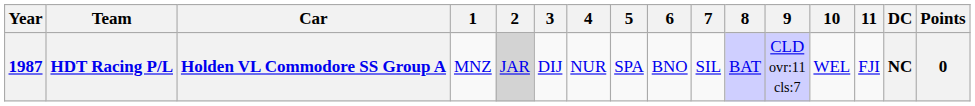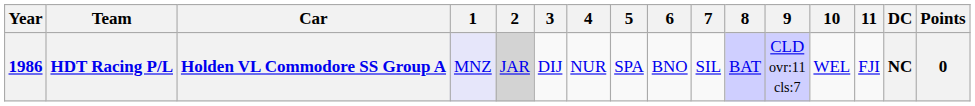HDT Racing P/L | Year: 1987 -> 1986
HDT Racing P/L | 1: no background -> lavender background
